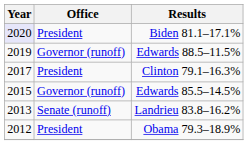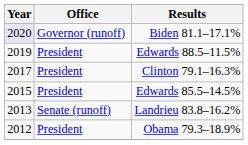Biden 81.1–17.1% | Office: President -> Governor (runoff)
Edwards 88.5–11.5% | Office: Governor (runoff) -> President
Edwards 85.5–14.5% | Office: Governor (runoff) -> President
